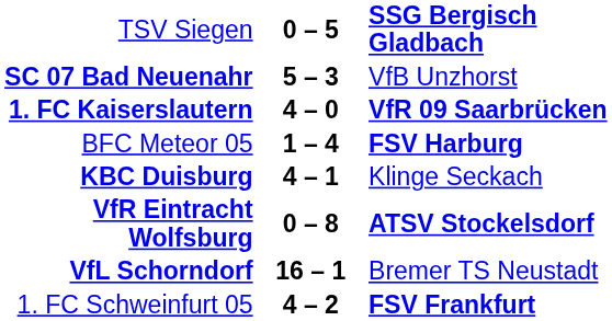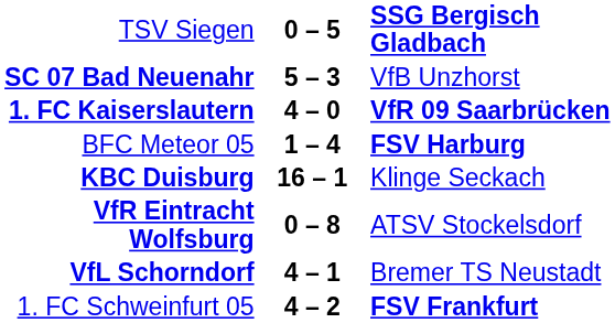KBC Duisburg | column 2: 4 – 1 -> 16 – 1
VfR Eintracht Wolfsburg | column 3: bold -> normal
VfL Schorndorf | column 2: 16 – 1 -> 4 – 1
